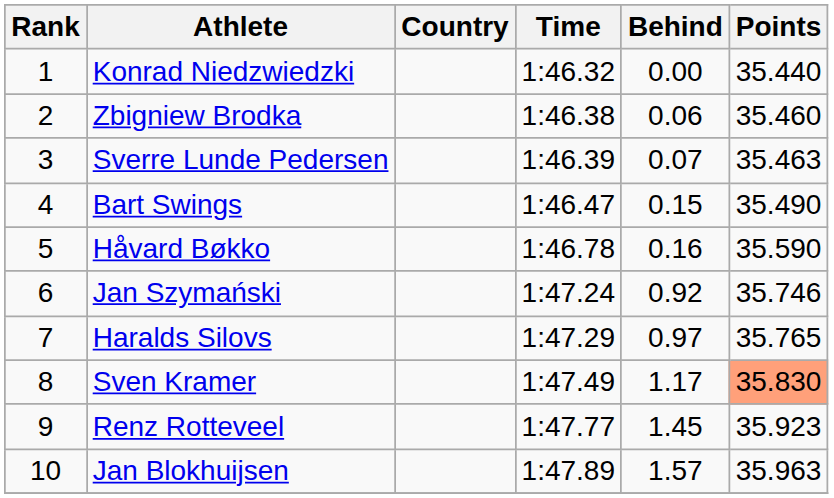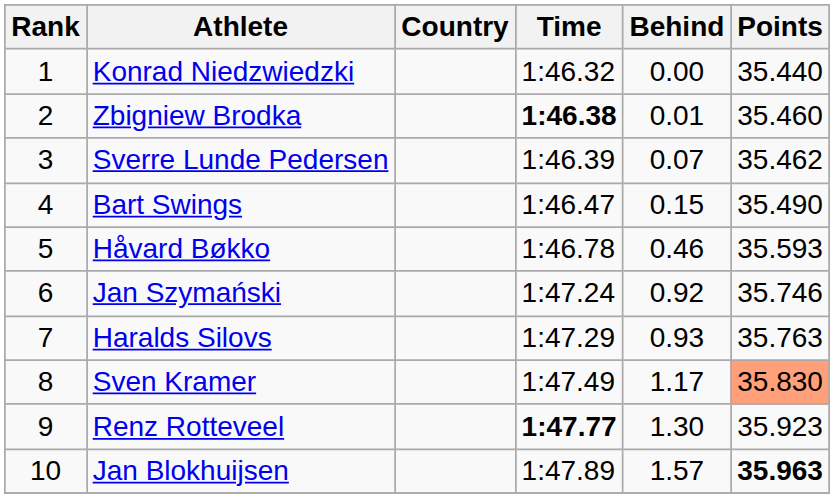Zbigniew Brodka | Time: normal -> bold
Zbigniew Brodka | Behind: 0.06 -> 0.01
Sverre Lunde Pedersen | Points: 35.463 -> 35.462
Håvard Bøkko | Behind: 0.16 -> 0.46
Håvard Bøkko | Points: 35.590 -> 35.593
Haralds Silovs | Behind: 0.97 -> 0.93
Haralds Silovs | Points: 35.765 -> 35.763
Renz Rotteveel | Time: normal -> bold
Renz Rotteveel | Behind: 1.45 -> 1.30
Jan Blokhuijsen | Points: normal -> bold
